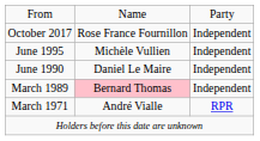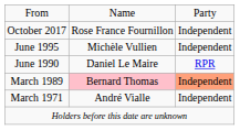June 1990 | column 3: Independent -> RPR
March 1989 | column 3: no background -> lightsalmon background
March 1971 | column 3: RPR -> Independent
